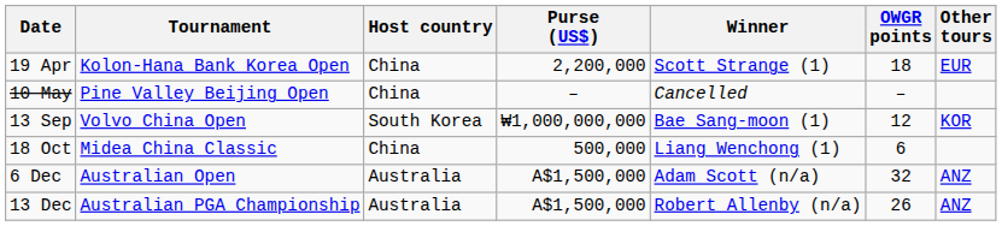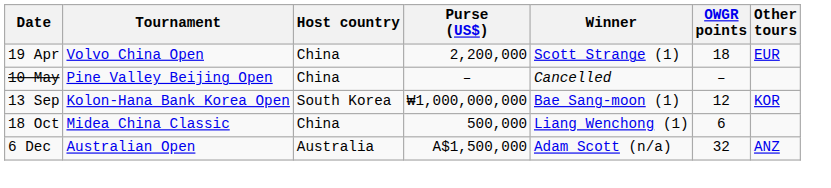19 Apr | Tournament: Kolon-Hana Bank Korea Open -> Volvo China Open
13 Sep | Tournament: Volvo China Open -> Kolon-Hana Bank Korea Open
- row: 13 Dec | Australian PGA Championship | Australia | A$1,500,000 | Robert Allenby (n/a) | 26 | ANZ
